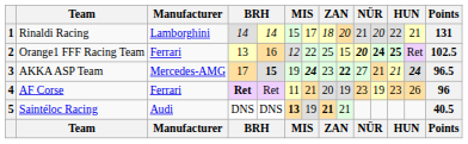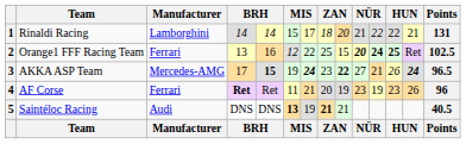1 | column 11: 20 -> 22
3 | column 12: 21 -> 26
